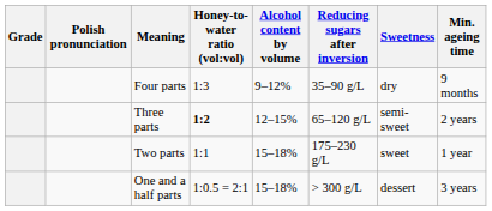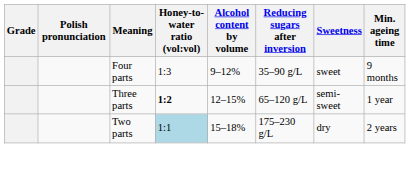Four parts | Sweetness: dry -> sweet
Three parts | Min. ageing time: 2 years -> 1 year
Two parts | Honey-to-water ratio (vol:vol): no background -> lightblue background
Two parts | Sweetness: sweet -> dry
Two parts | Min. ageing time: 1 year -> 2 years
- row: One and a half parts | 1:0.5 = 2:1 | 15–18% | > 300 g/L | dessert | 3 years
